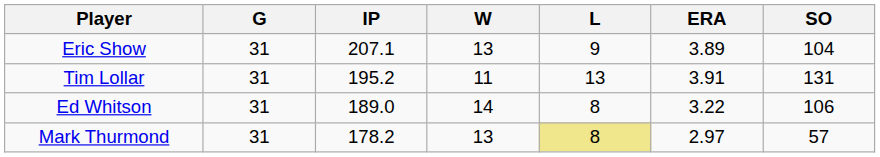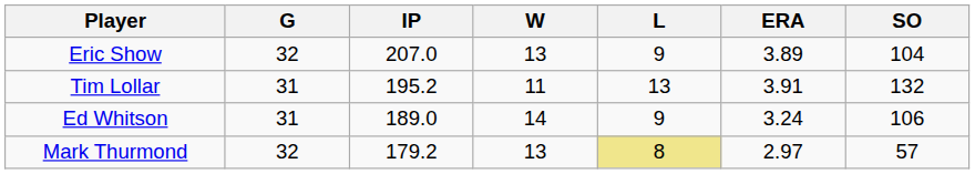Eric Show | G: 31 -> 32
Eric Show | IP: 207.1 -> 207.0
Tim Lollar | SO: 131 -> 132
Ed Whitson | L: 8 -> 9
Ed Whitson | ERA: 3.22 -> 3.24
Mark Thurmond | G: 31 -> 32
Mark Thurmond | IP: 178.2 -> 179.2
